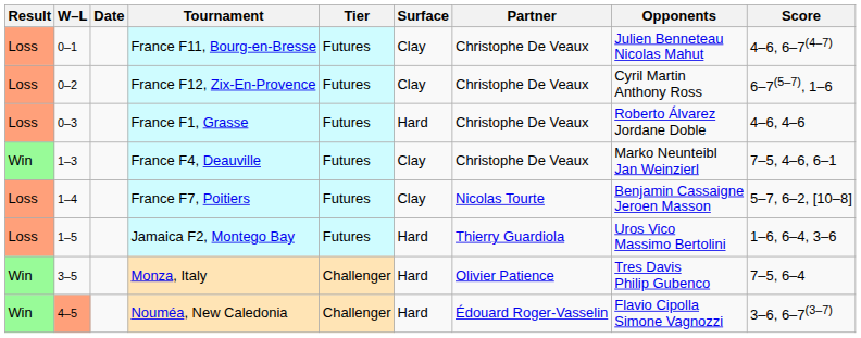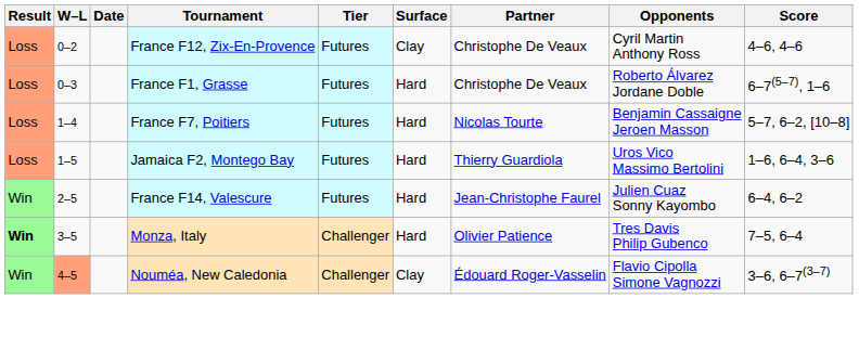- row: Loss | 0–1 | France F11, Bourg-en-Bresse | Futures | Clay | Christophe De Veaux | Julien Benneteau Nicolas Mahut | 4–6, 6–7(4–7)
France F12, Zix-En-Provence | Score: 6–7(5–7), 1–6 -> 4–6, 4–6
France F1, Grasse | Score: 4–6, 4–6 -> 6–7(5–7), 1–6
- row: Win | 1–3 | France F4, Deauville | Futures | Clay | Christophe De Veaux | Marko Neunteibl Jan Weinzierl | 7–5, 4–6, 6–1
France F7, Poitiers | Surface: Clay -> Hard
+ row: Win | 2–5 | France F14, Valescure | Futures | Hard | Jean-Christophe Faurel | Julien Cuaz Sonny Kayombo | 6–4, 6–2
Monza, Italy | Result: normal -> bold
Nouméa, New Caledonia | Surface: Hard -> Clay
